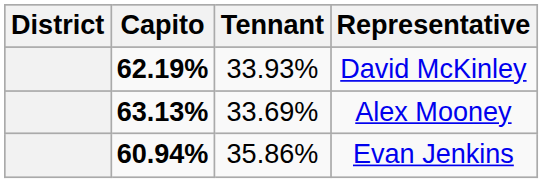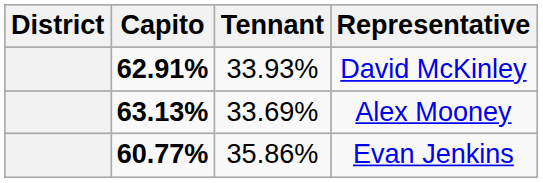David McKinley | Capito: 62.19% -> 62.91%
Evan Jenkins | Capito: 60.94% -> 60.77%
